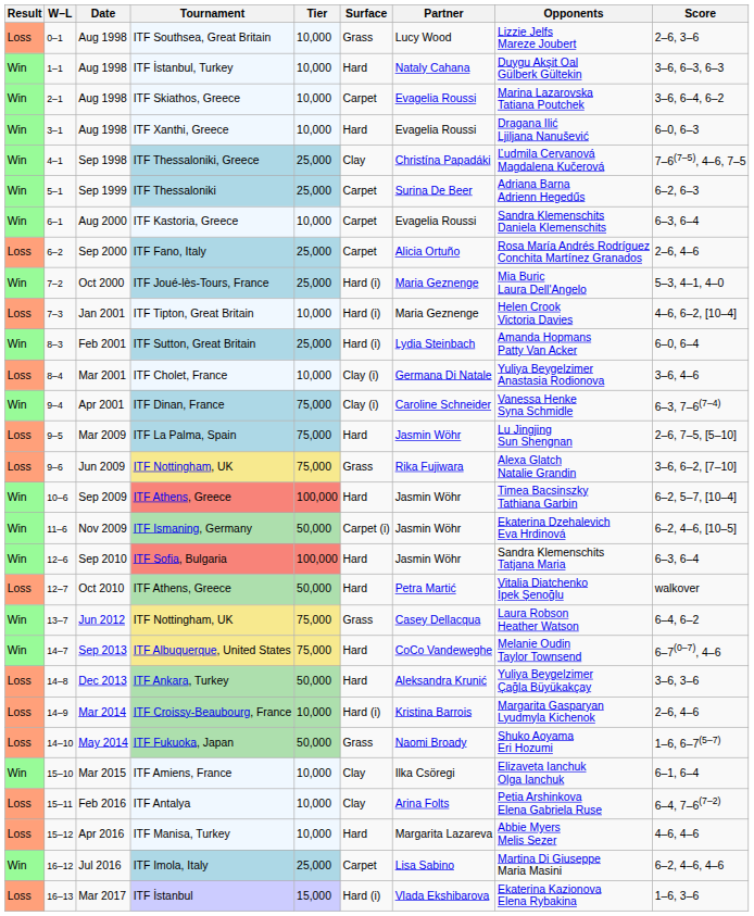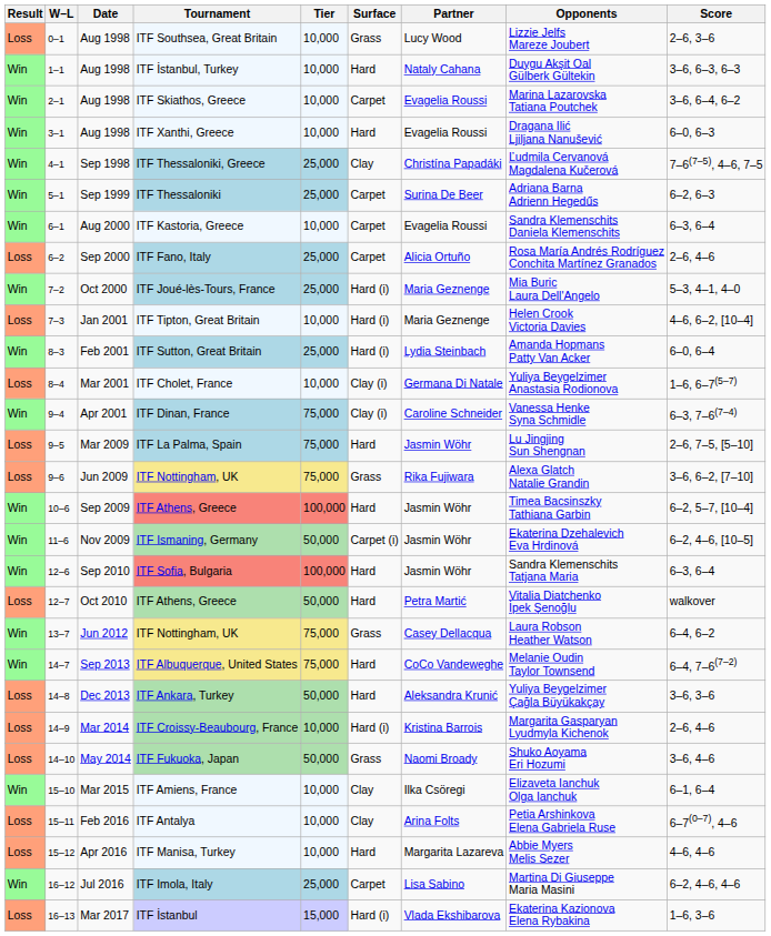ITF Cholet, France | Score: 3–6, 4–6 -> 1–6, 6–7(5–7)
ITF Albuquerque, United States | Score: 6–7(0–7), 4–6 -> 6–4, 7–6(7–2)
ITF Fukuoka, Japan | Score: 1–6, 6–7(5–7) -> 3–6, 4–6
ITF Antalya | Score: 6–4, 7–6(7–2) -> 6–7(0–7), 4–6
